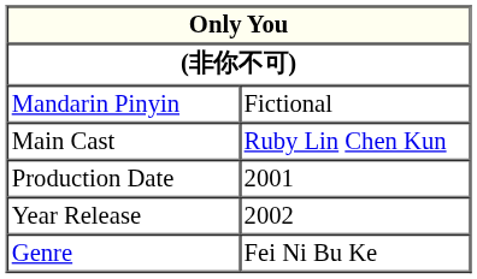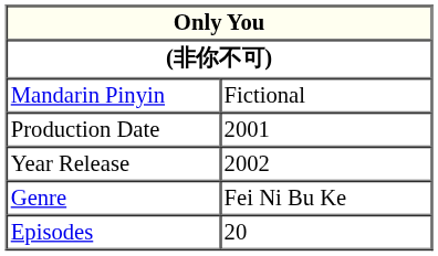- row: Main Cast | Ruby Lin Chen Kun
+ row: Episodes | 20
